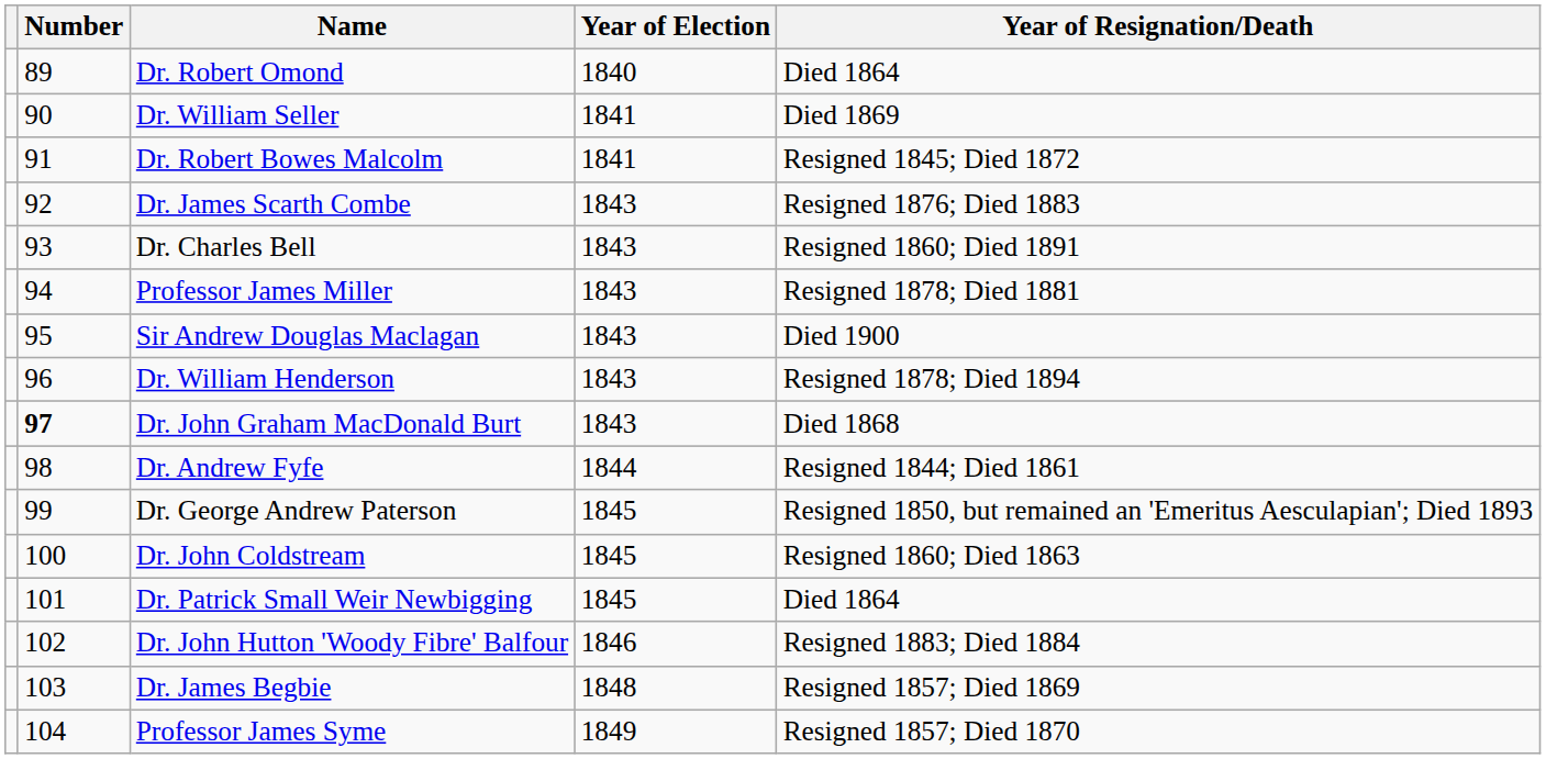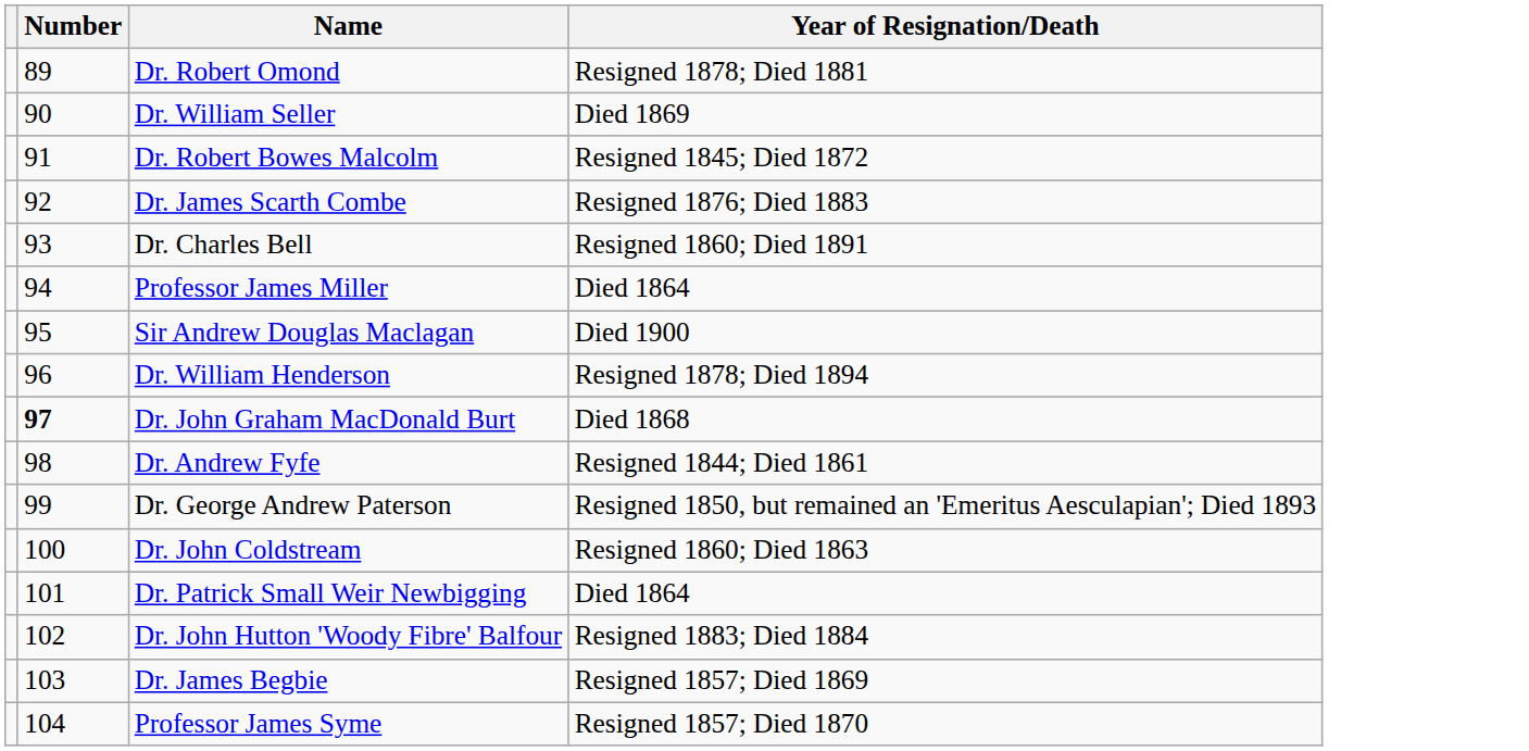- column: Year of Election | 1840 | 1841 | 1841 | 1843 | 1843 | 1843 | 1843 | 1843 | 1843 | 1844 | 1845 | 1845 | 1845 | 1846 | 1848 | 1849
Dr. Robert Omond | Year of Resignation/Death: Died 1864 -> Resigned 1878; Died 1881
Professor James Miller | Year of Resignation/Death: Resigned 1878; Died 1881 -> Died 1864
